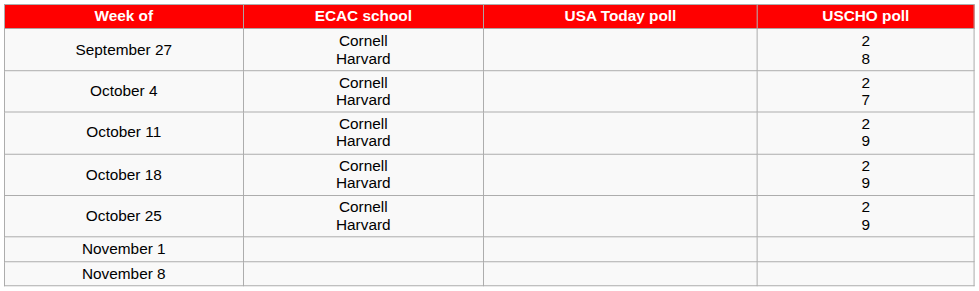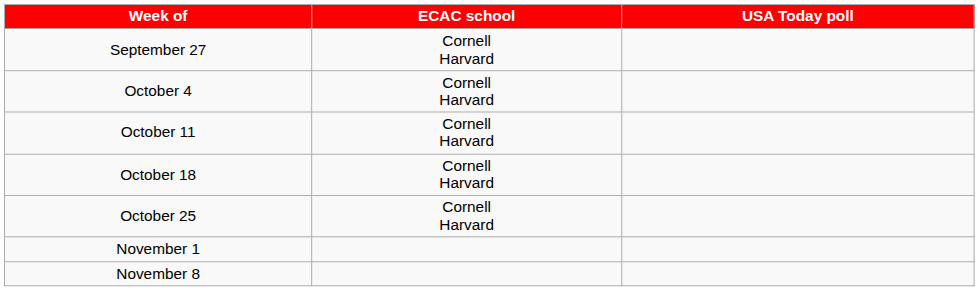- column: USCHO poll | 2 8 | 2 7 | 2 9 | 2 9 | 2 9
